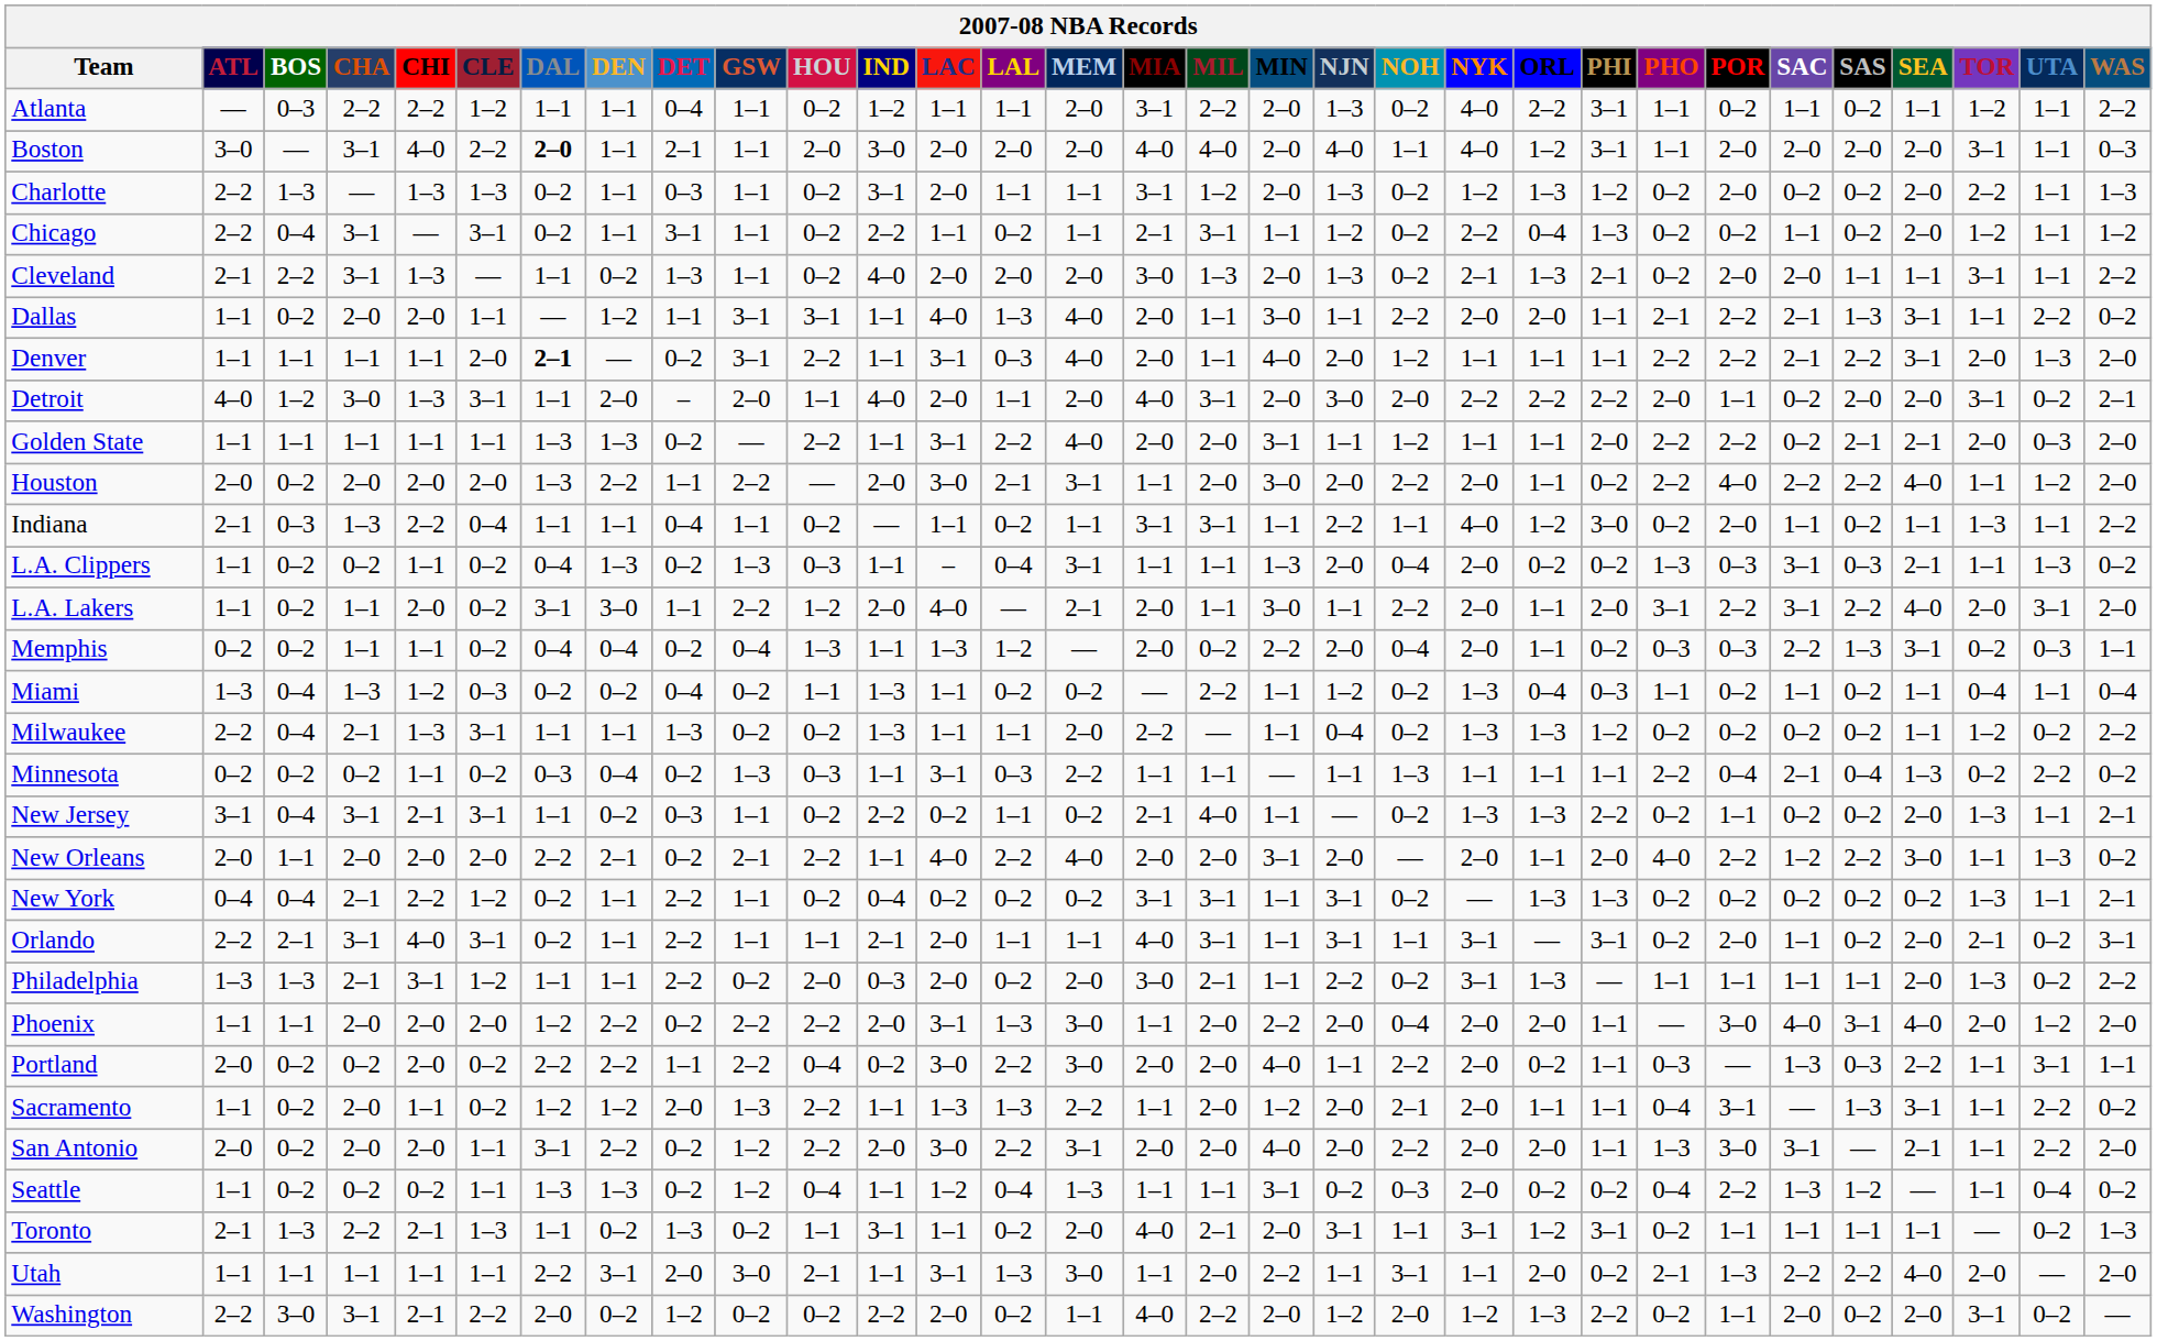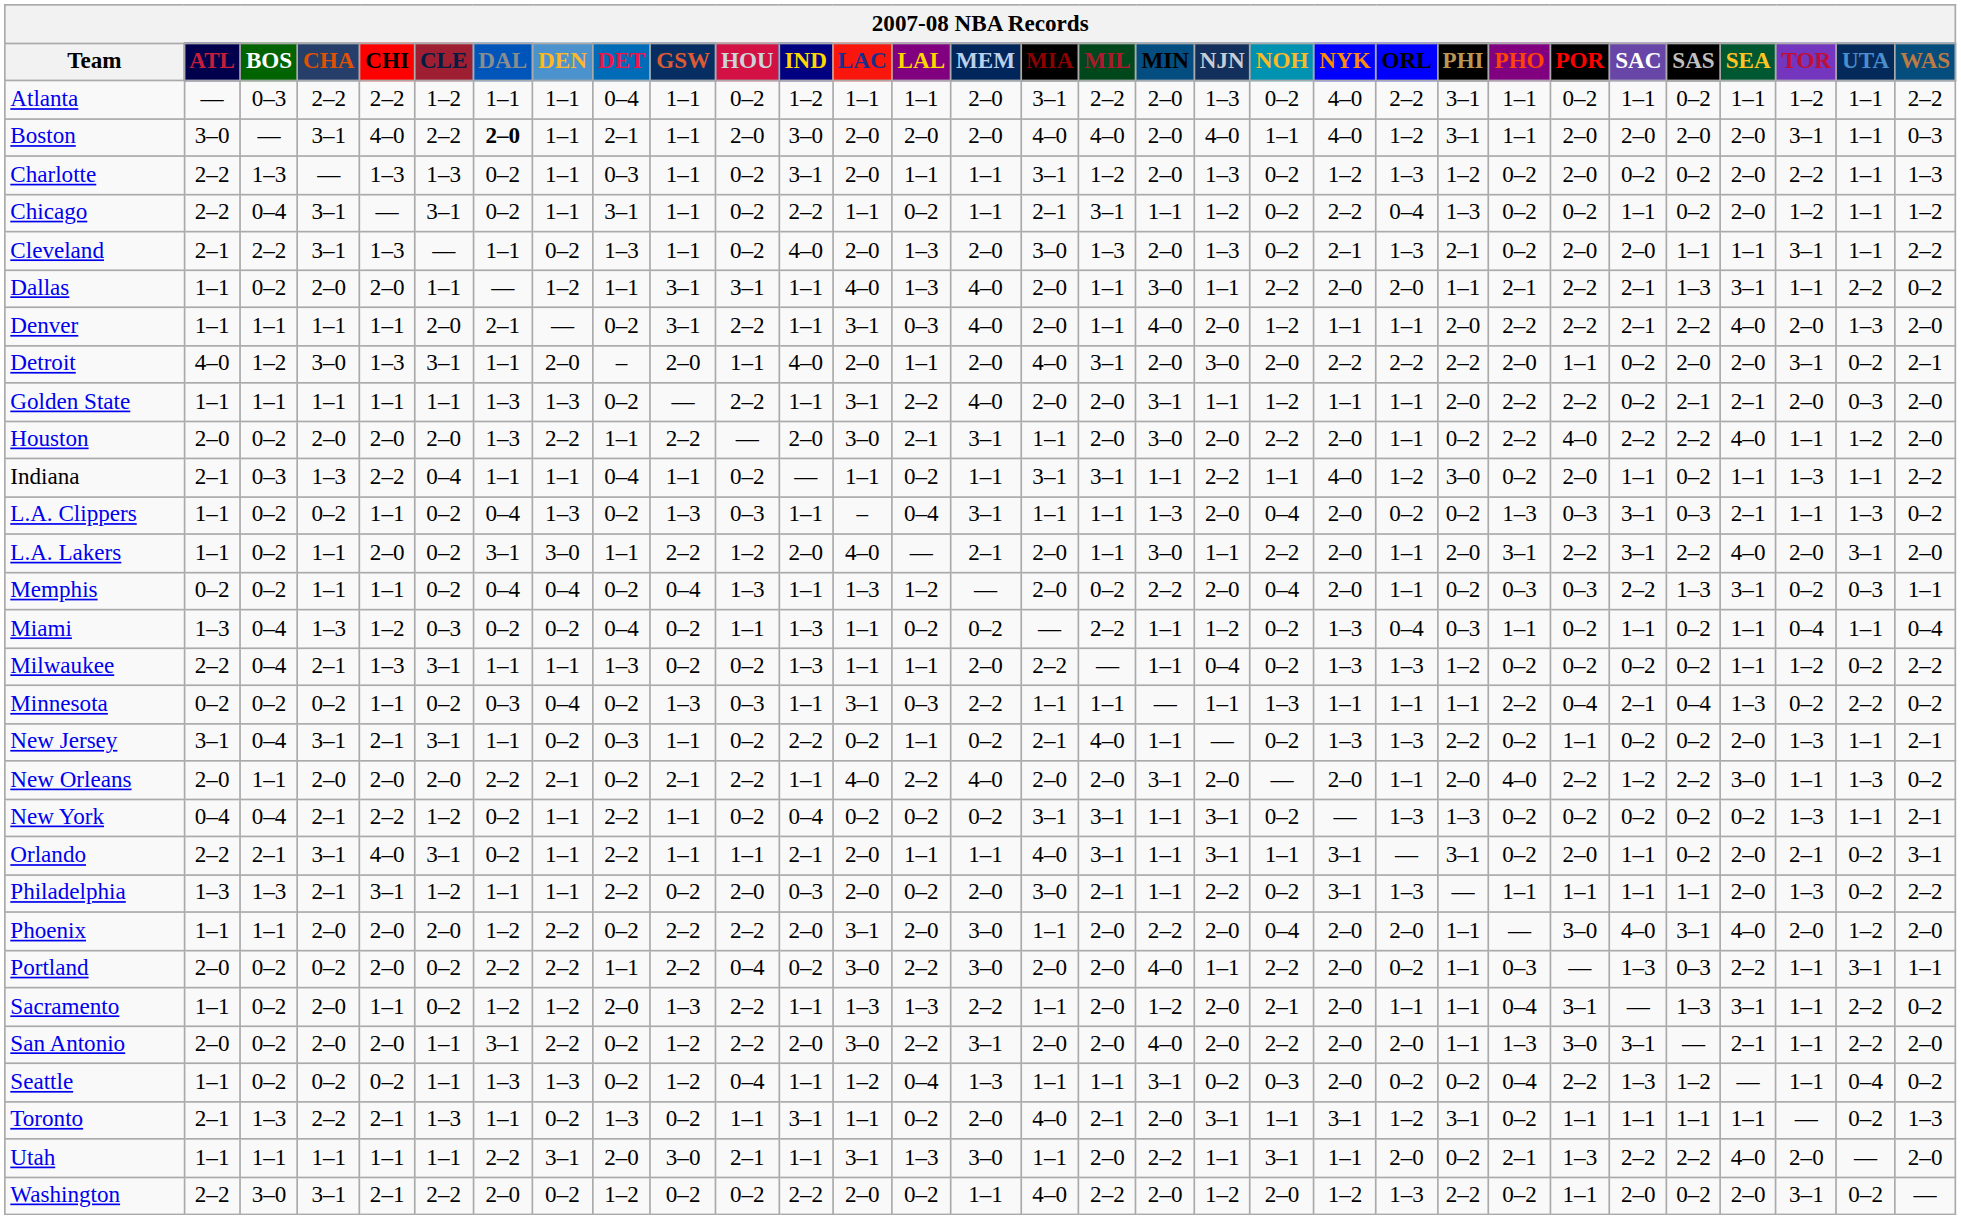Cleveland | LAL: 2–0 -> 1–3
Denver | DAL: bold -> normal
Denver | PHI: 1–1 -> 2–0
Denver | SEA: 3–1 -> 4–0
Phoenix | LAL: 1–3 -> 2–0
